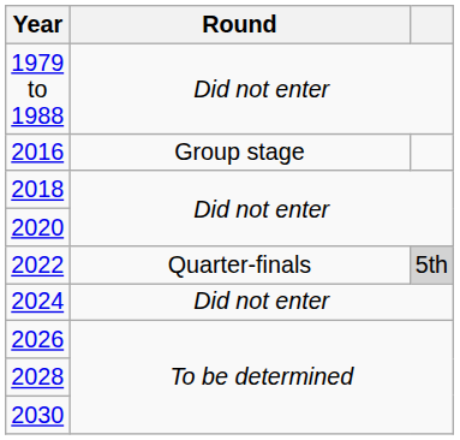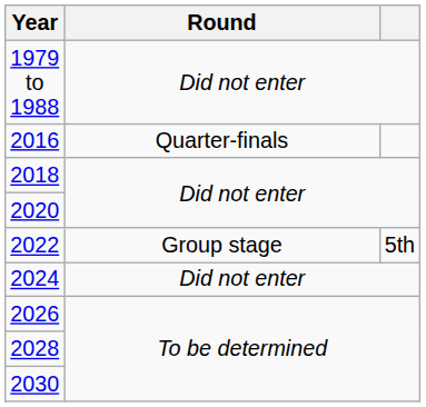2016 | Round: Group stage -> Quarter-finals
2022 | Round: Quarter-finals -> Group stage
2022 | column 3: lightgrey background -> no background
